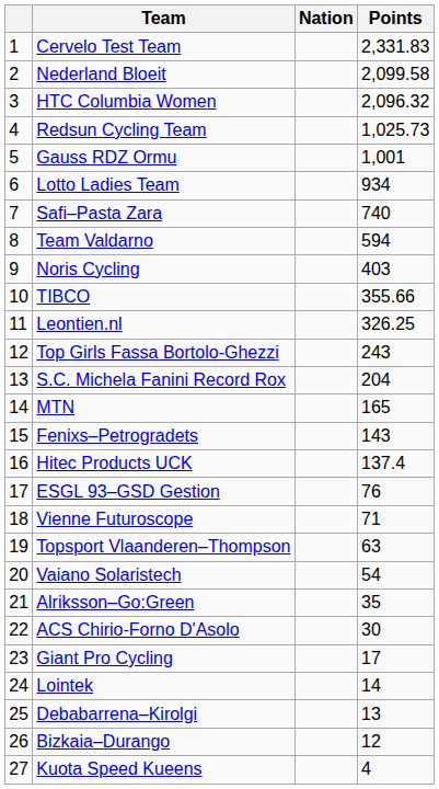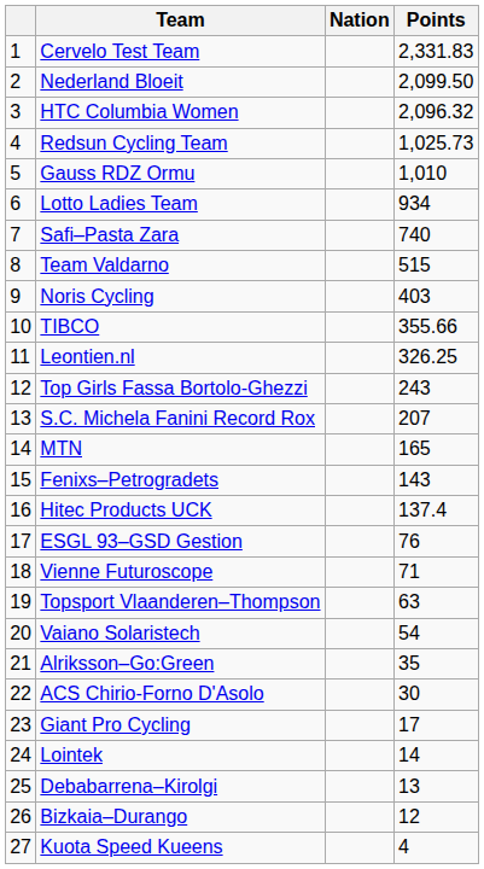Nederland Bloeit | Points: 2,099.58 -> 2,099.50
Gauss RDZ Ormu | Points: 1,001 -> 1,010
Team Valdarno | Points: 594 -> 515
S.C. Michela Fanini Record Rox | Points: 204 -> 207
